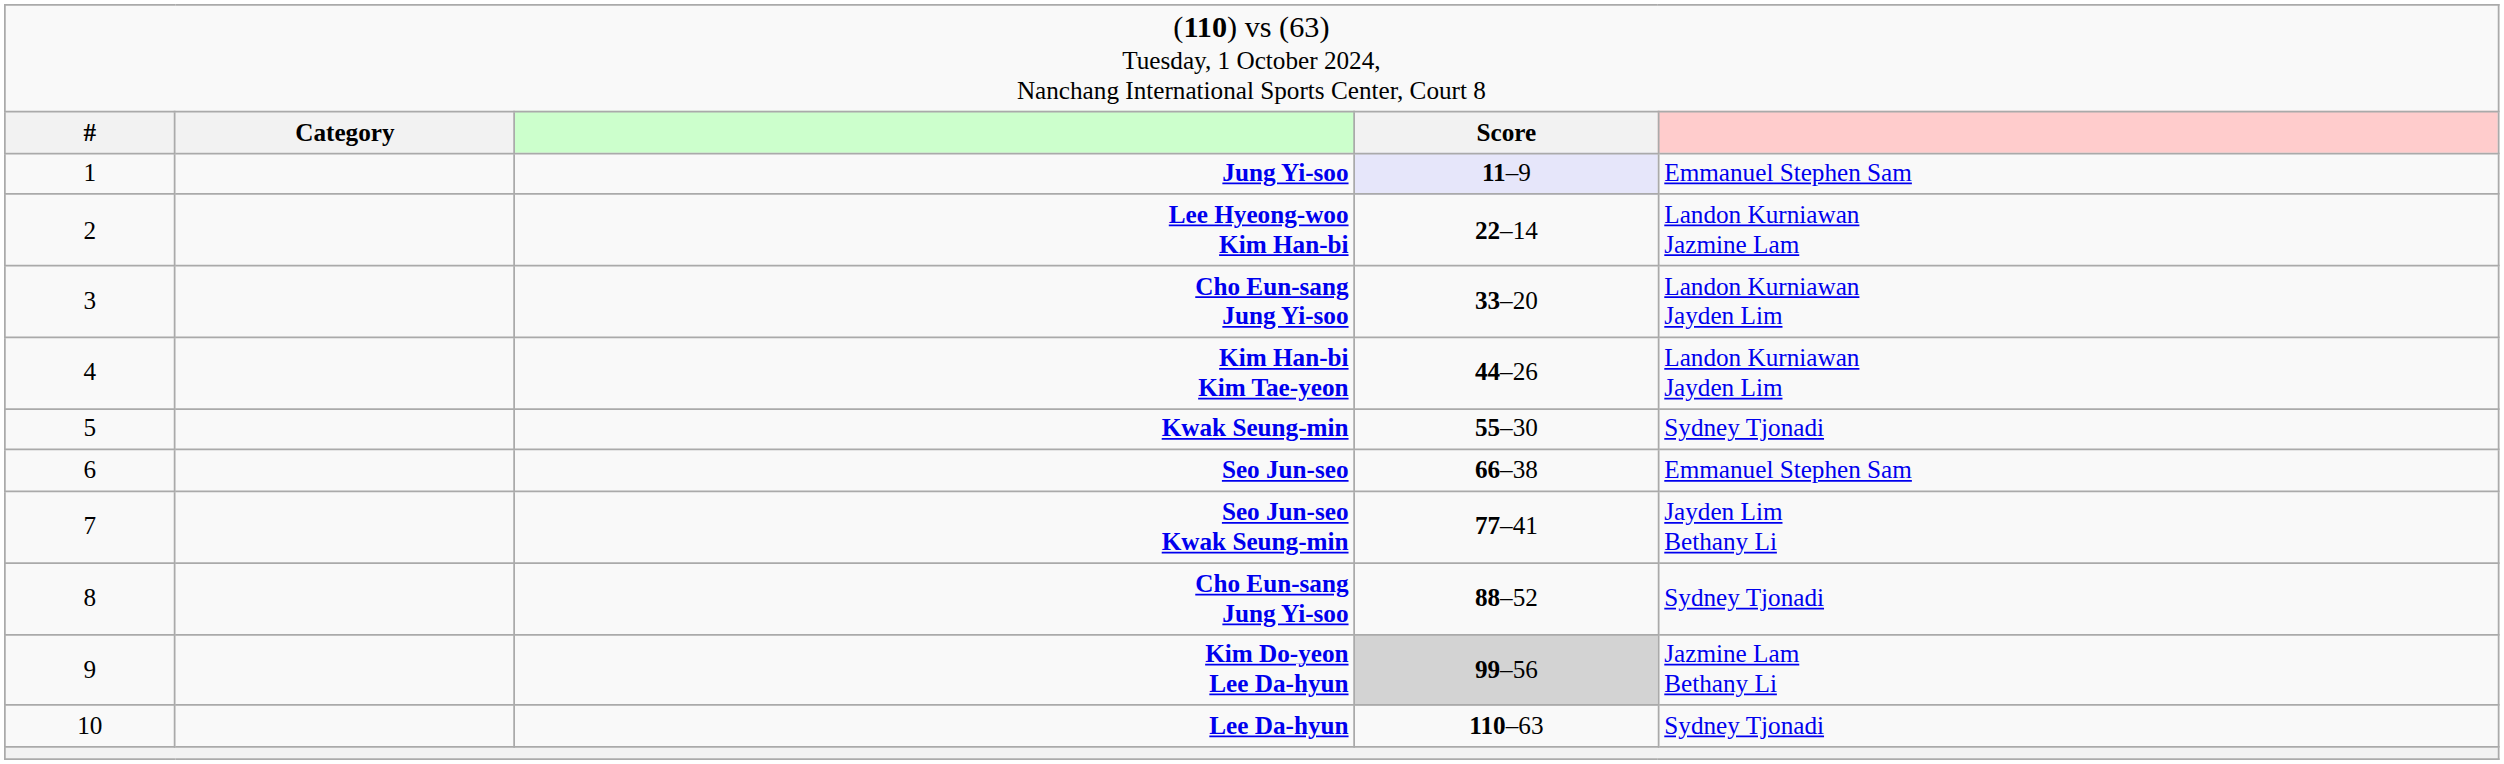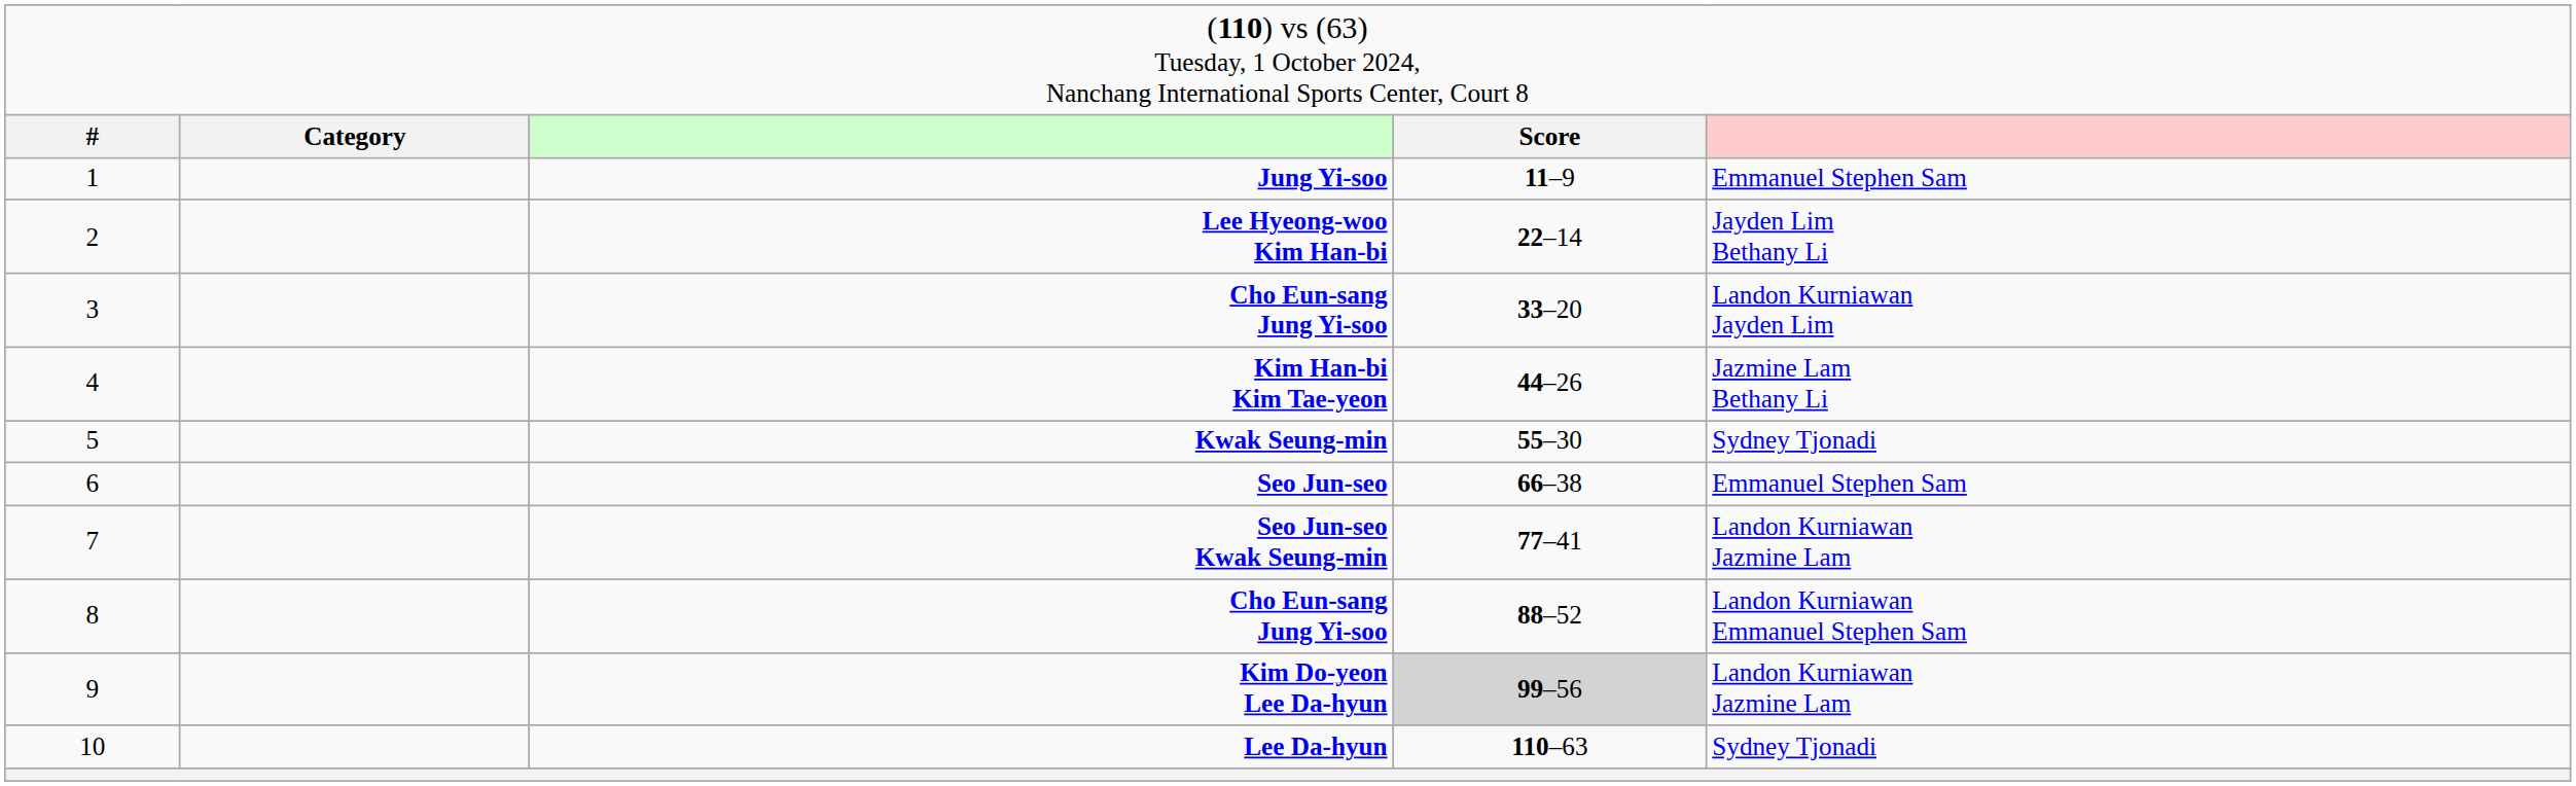Jung Yi-soo | column 4: lavender background -> no background
Lee Hyeong-woo Kim Han-bi | column 5: Landon Kurniawan Jazmine Lam -> Jayden Lim Bethany Li
Kim Han-bi Kim Tae-yeon | column 5: Landon Kurniawan Jayden Lim -> Jazmine Lam Bethany Li
Seo Jun-seo Kwak Seung-min | column 5: Jayden Lim Bethany Li -> Landon Kurniawan Jazmine Lam
8 / Cho Eun-sang Jung Yi-soo | column 5: Sydney Tjonadi -> Landon Kurniawan Emmanuel Stephen Sam
Kim Do-yeon Lee Da-hyun | column 5: Jazmine Lam Bethany Li -> Landon Kurniawan Jazmine Lam
